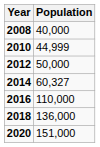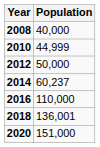2014 | Population: 60,327 -> 60,237
2018 | Population: 136,000 -> 136,001
